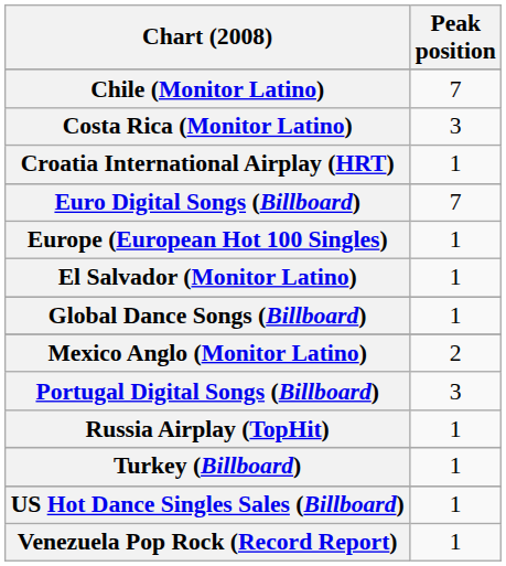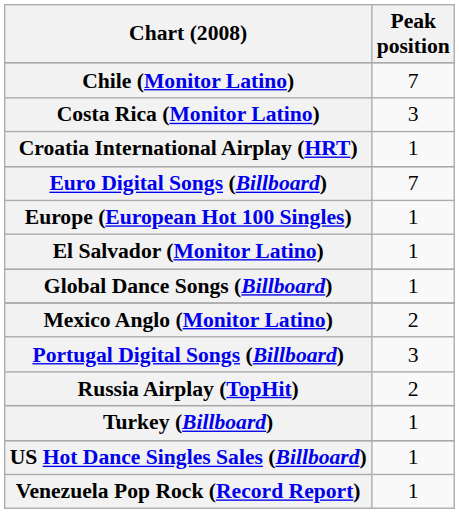Russia Airplay (TopHit) | Peak position: 1 -> 2
